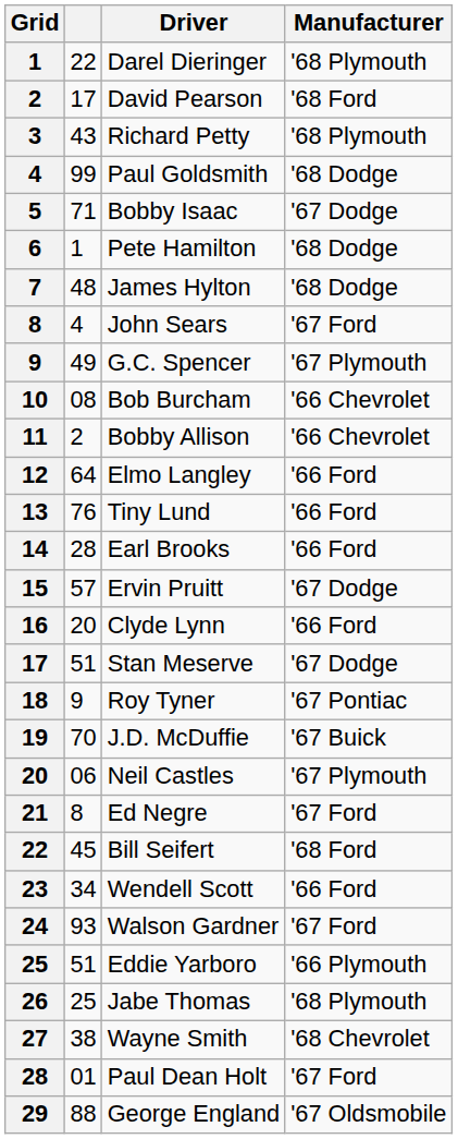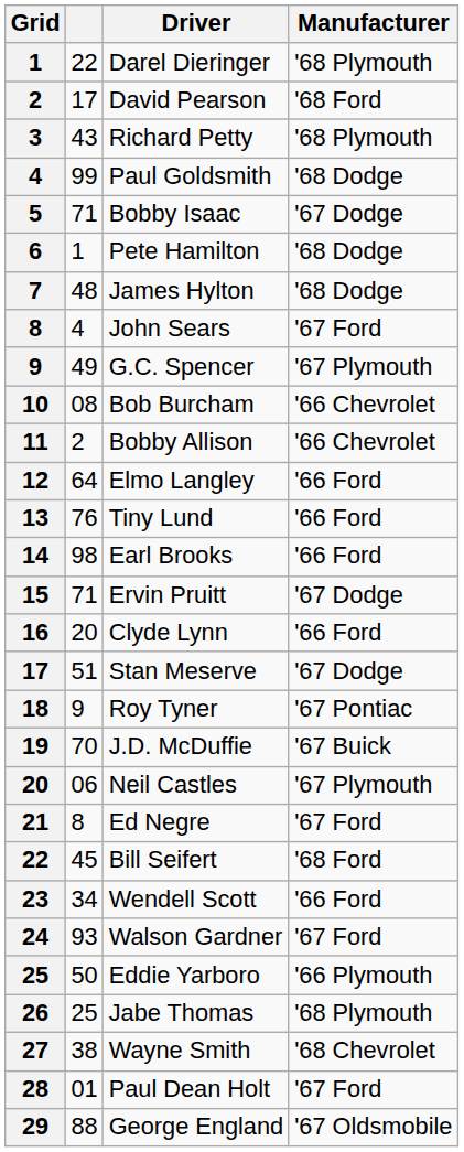Earl Brooks | column 2: 28 -> 98
Ervin Pruitt | column 2: 57 -> 71
Eddie Yarboro | column 2: 51 -> 50
